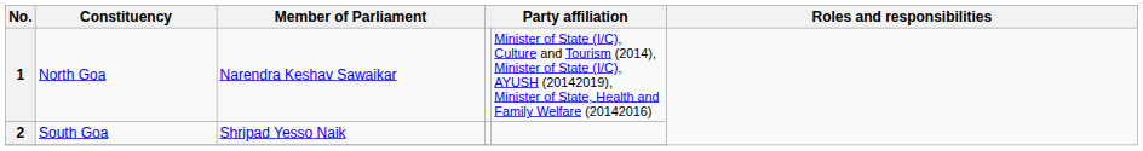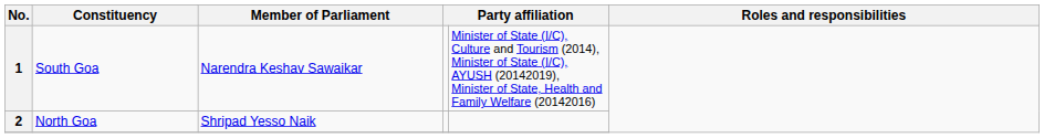1 | Constituency: North Goa -> South Goa
2 | Constituency: South Goa -> North Goa
